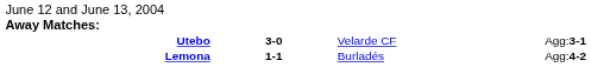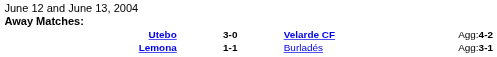Utebo | column 3: normal -> bold
Utebo | column 4: Agg:3-1 -> Agg:4-2
Lemona | column 4: Agg:4-2 -> Agg:3-1
